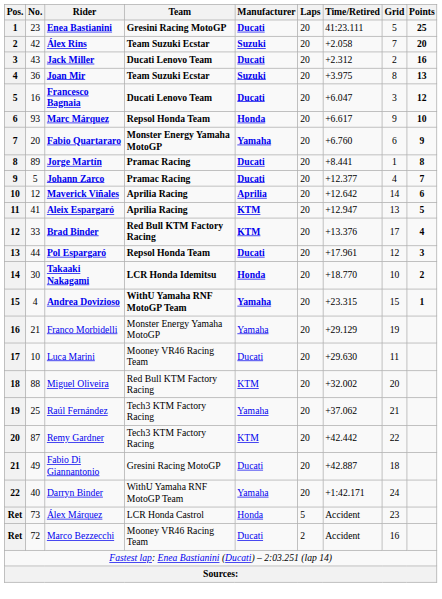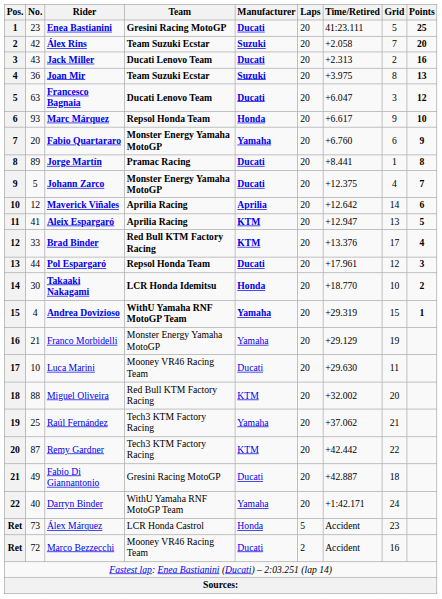Jack Miller | Time/Retired: +2.312 -> +2.313
Francesco Bagnaia | No.: 16 -> 63
Johann Zarco | Team: Pramac Racing -> Monster Energy Yamaha MotoGP
Johann Zarco | Time/Retired: +12.377 -> +12.375
Andrea Dovizioso | Time/Retired: +23.315 -> +29.319
